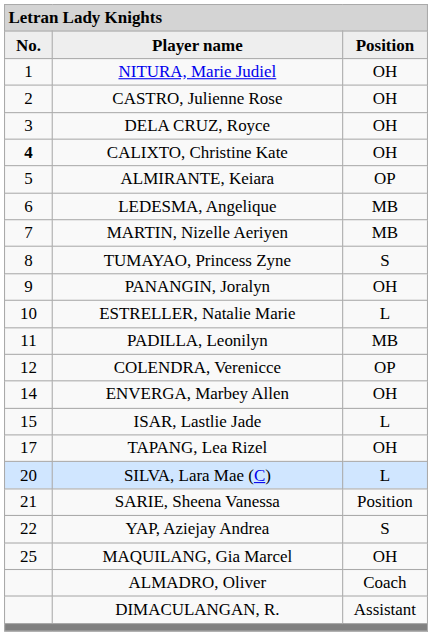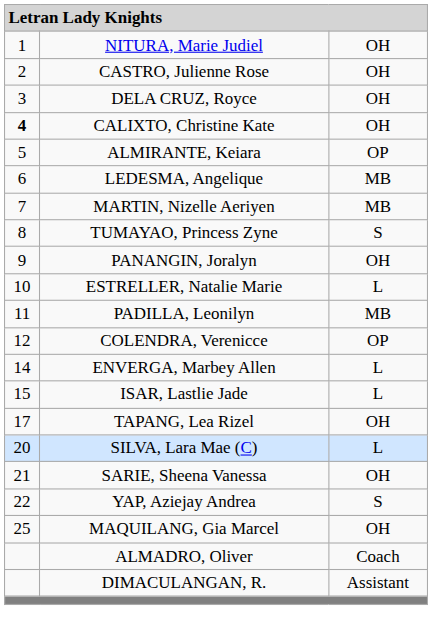- row: No. | Player name | Position
ENVERGA, Marbey Allen | column 3: OH -> L
SARIE, Sheena Vanessa | column 3: Position -> OH
